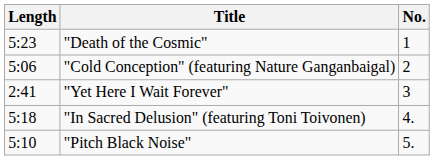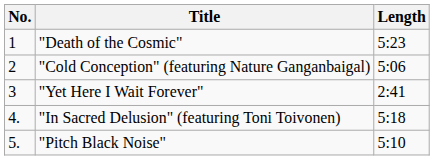columns swapped: No. <-> Length
